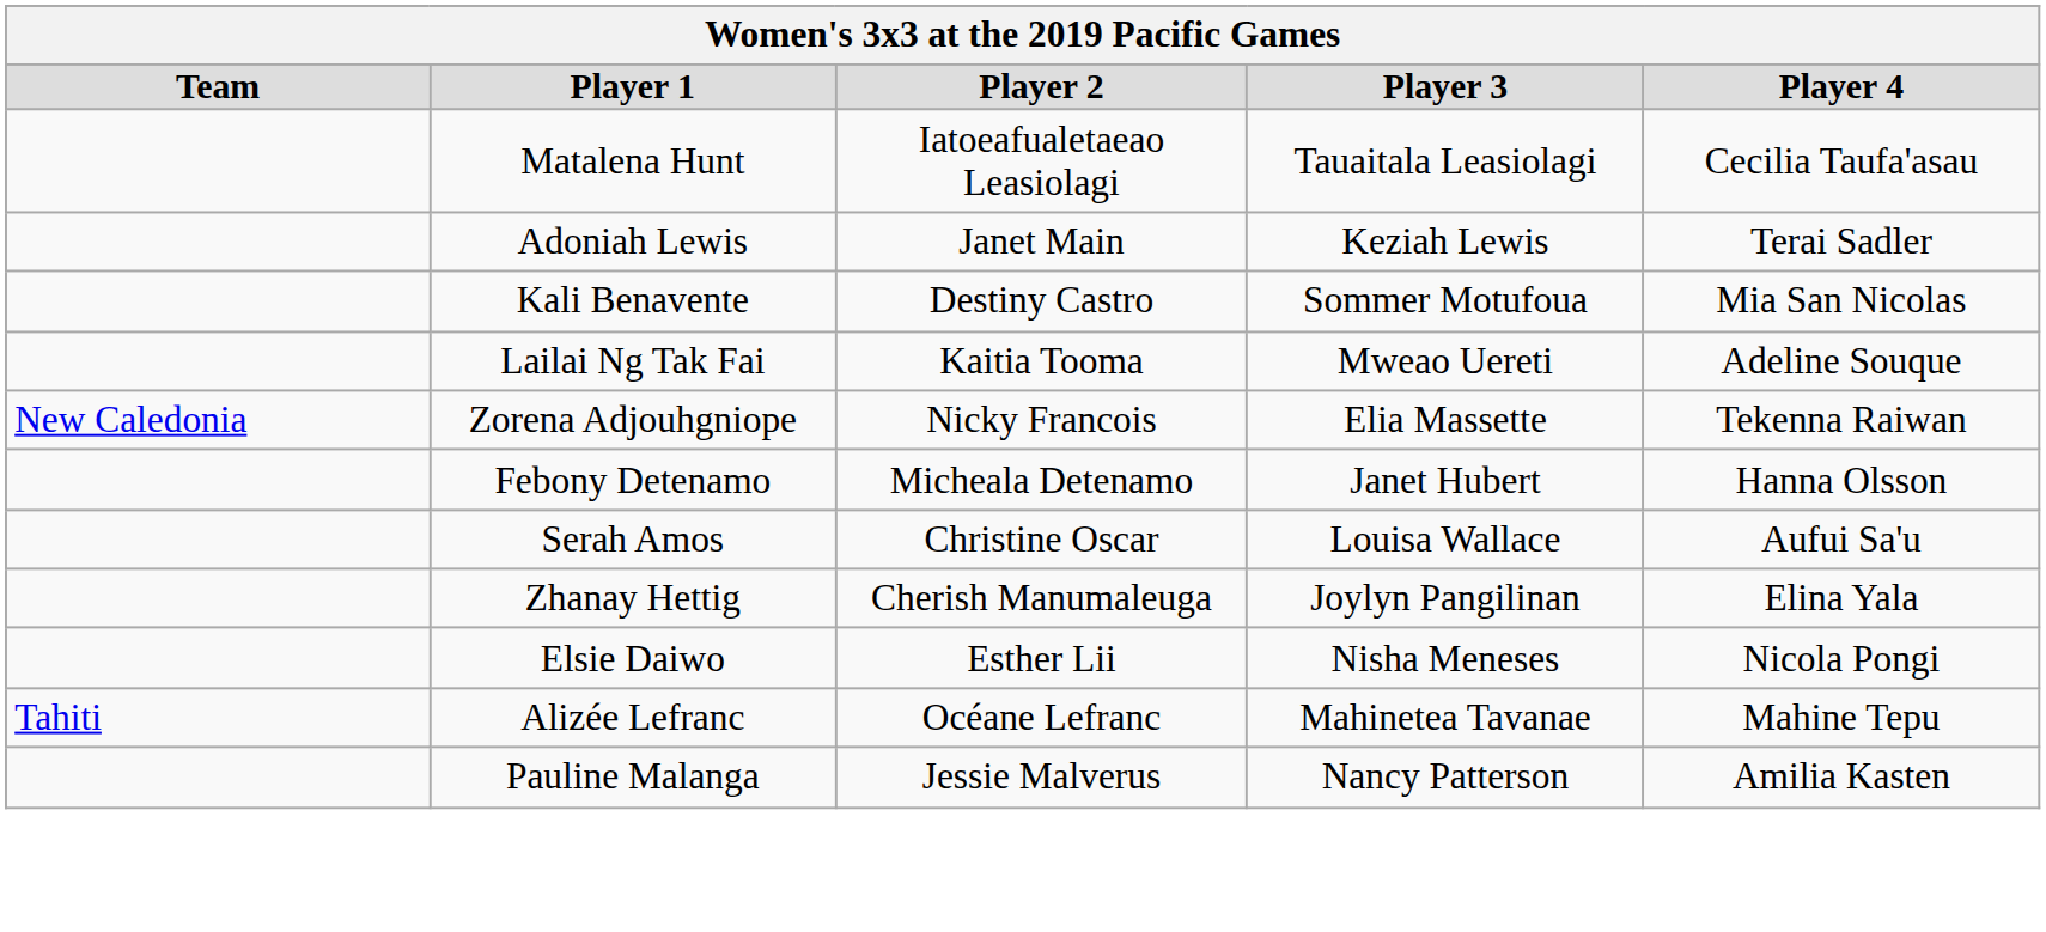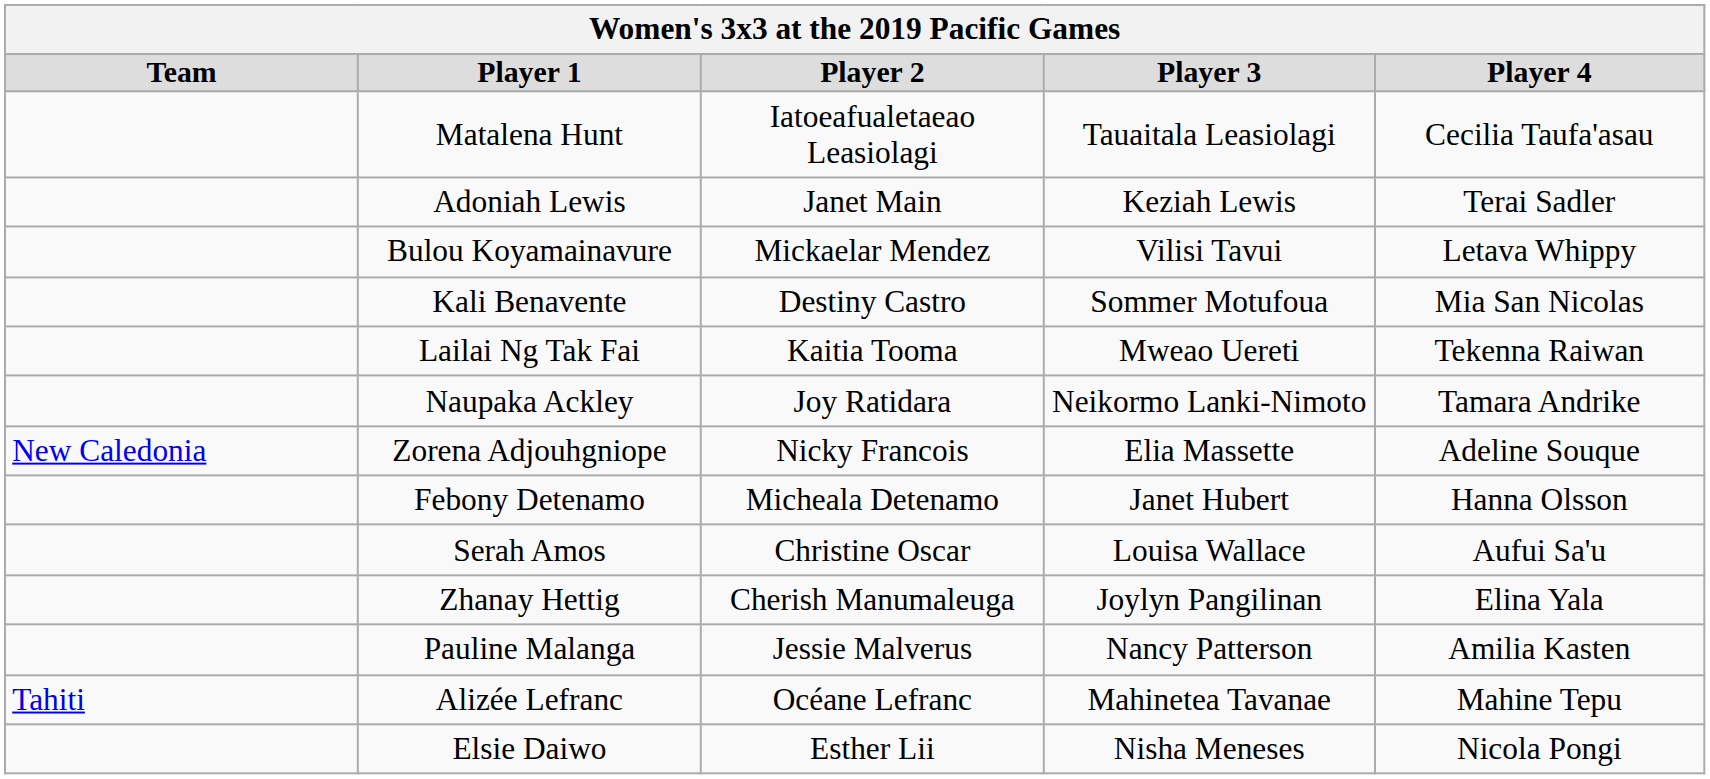+ row: Bulou Koyamainavure | Mickaelar Mendez | Vilisi Tavui | Letava Whippy
Lailai Ng Tak Fai | Player 4: Adeline Souque -> Tekenna Raiwan
+ row: Naupaka Ackley | Joy Ratidara | Neikormo Lanki-Nimoto | Tamara Andrike
Zorena Adjouhgniope | Player 4: Tekenna Raiwan -> Adeline Souque
rows swapped: Elsie Daiwo <-> Pauline Malanga
